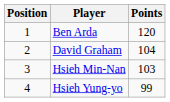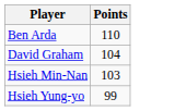- column: Position | 1 | 2 | 3 | 4
Ben Arda | Points: 120 -> 110
